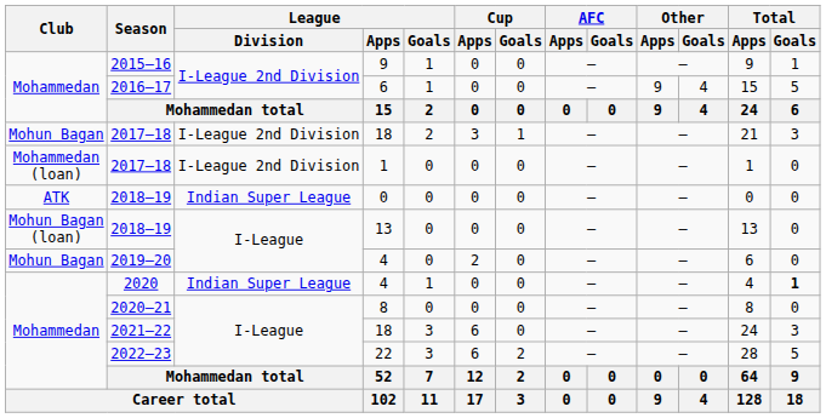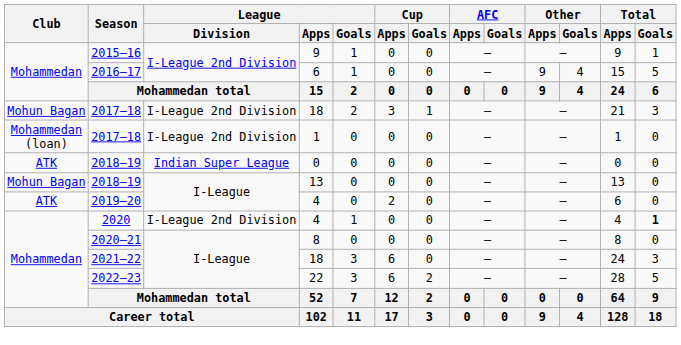2018–19 / 13 | Club: Mohun Bagan (loan) -> Mohun Bagan
2019–20 | Club: Mohun Bagan -> ATK
2020 | League / Division: Indian Super League -> I-League 2nd Division
